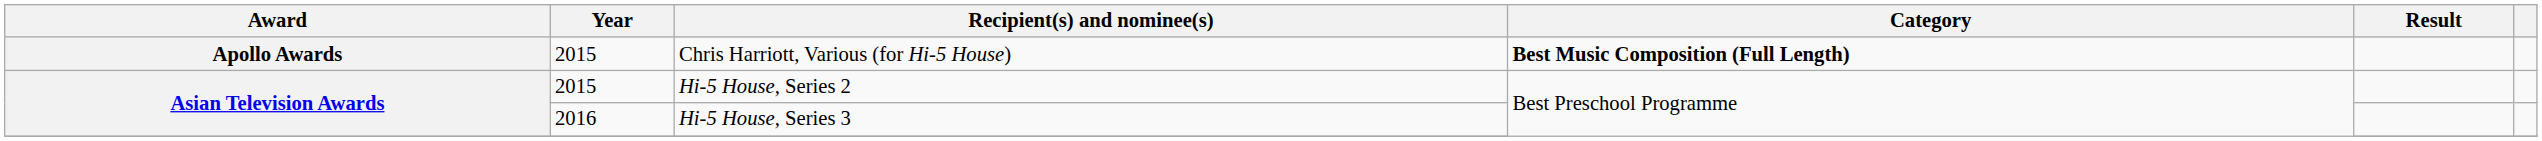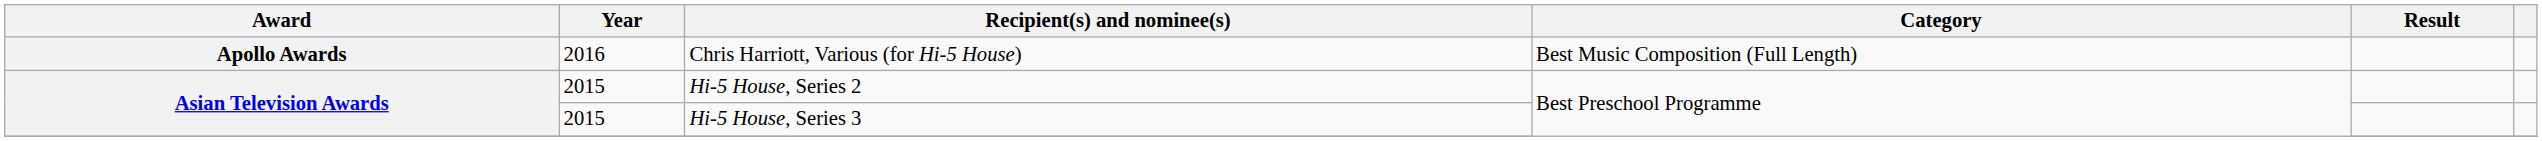Chris Harriott, Various (for Hi-5 House) | Year: 2015 -> 2016
Chris Harriott, Various (for Hi-5 House) | Category: bold -> normal
Hi-5 House, Series 3 | Year: 2016 -> 2015
